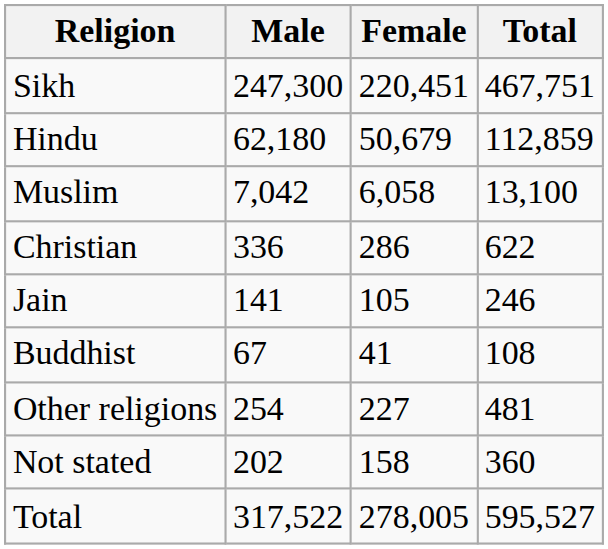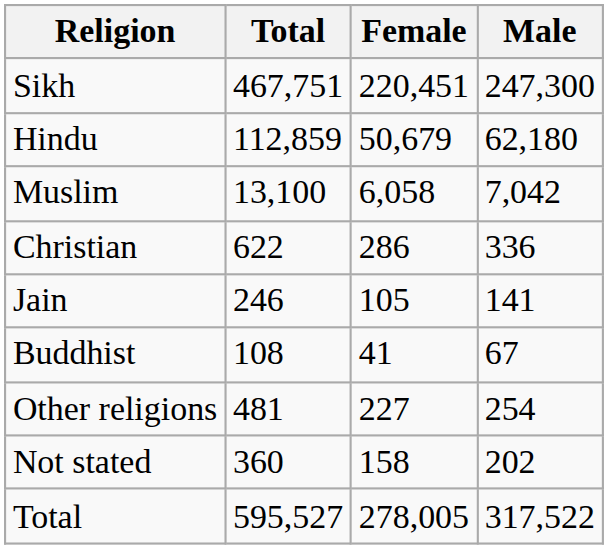columns swapped: Total <-> Male
